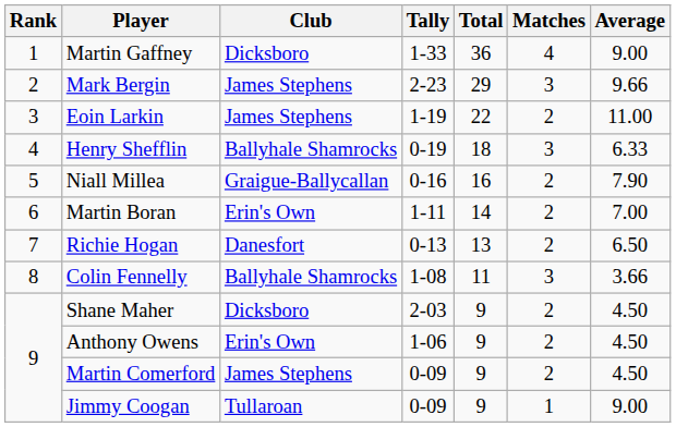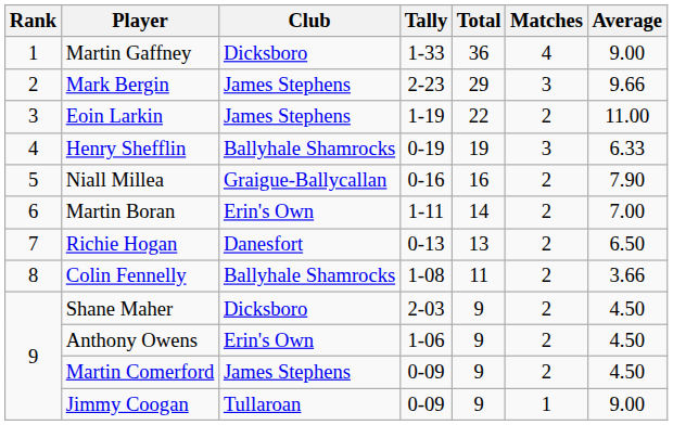Henry Shefflin | Total: 18 -> 19
Colin Fennelly | Matches: 3 -> 2
